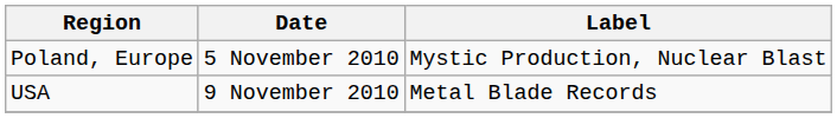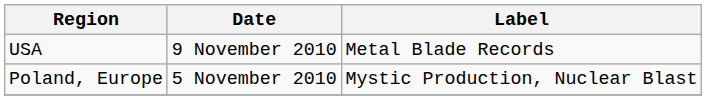rows swapped: Poland, Europe <-> USA
